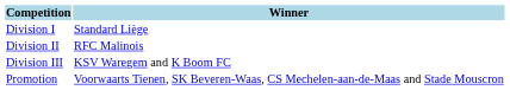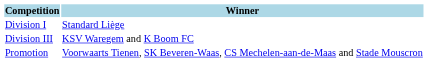- row: Division II | RFC Malinois
